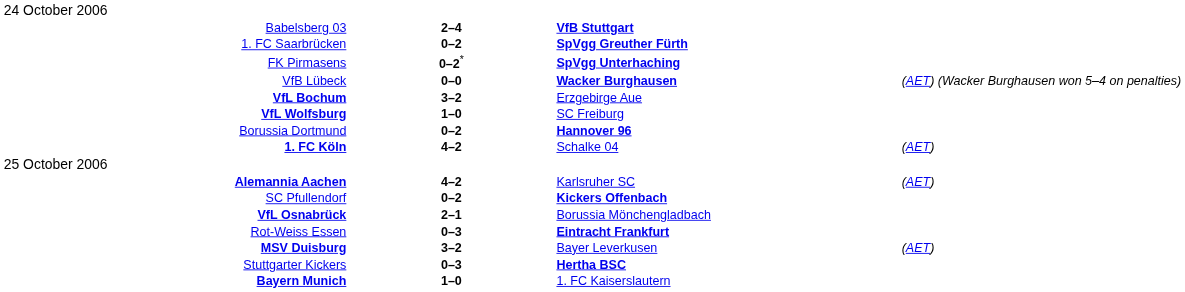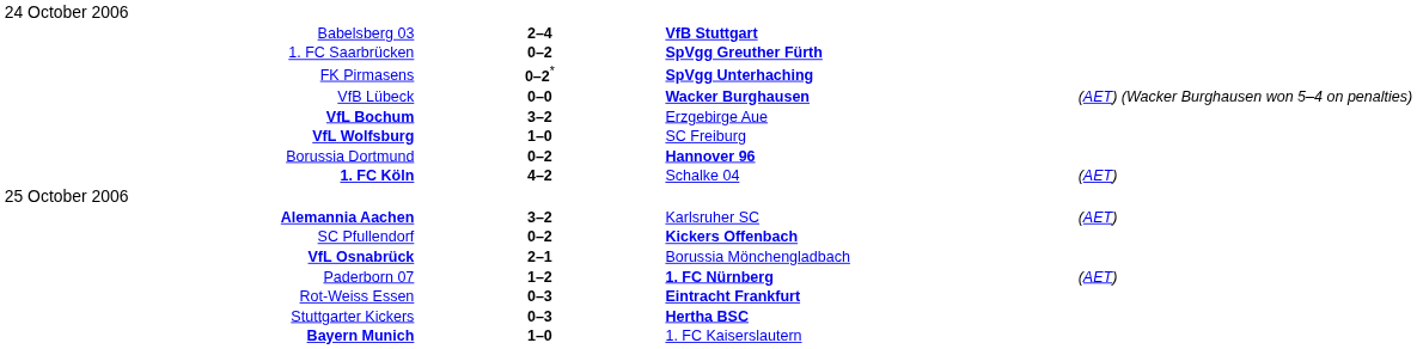Alemannia Aachen | column 2: 4–2 -> 3–2
+ row: Paderborn 07 | 1–2 | 1. FC Nürnberg | (AET)
- row: MSV Duisburg | 3–2 | Bayer Leverkusen | (AET)
